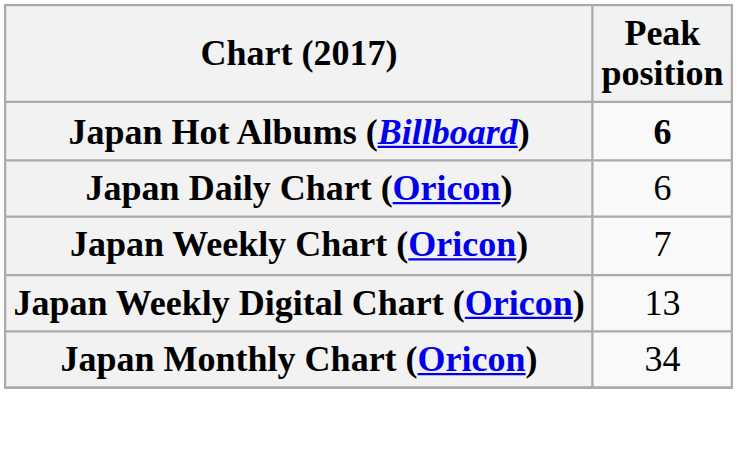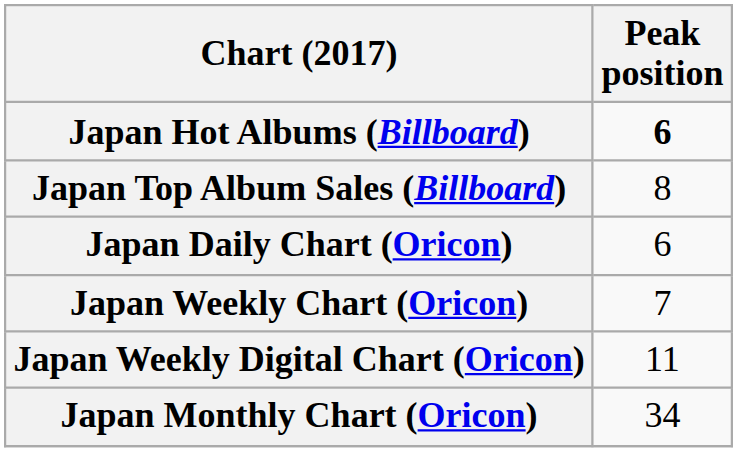+ row: Japan Top Album Sales (Billboard) | 8
Japan Weekly Digital Chart (Oricon) | Peak position: 13 -> 11
